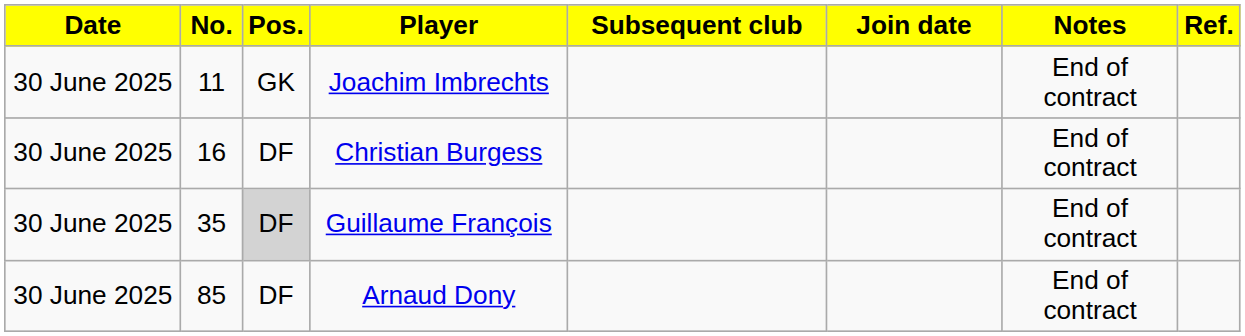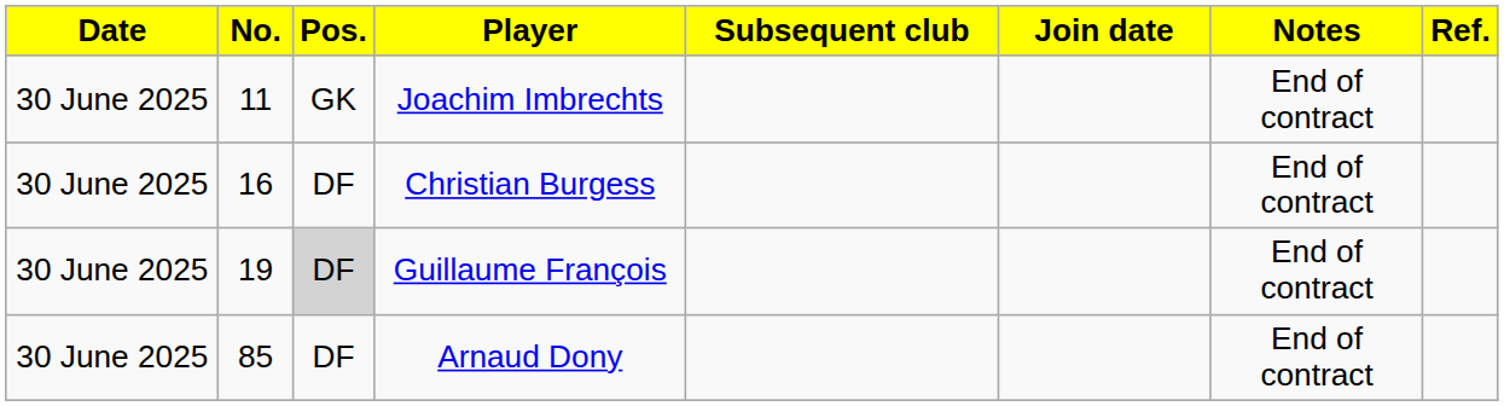Guillaume François | No.: 35 -> 19
